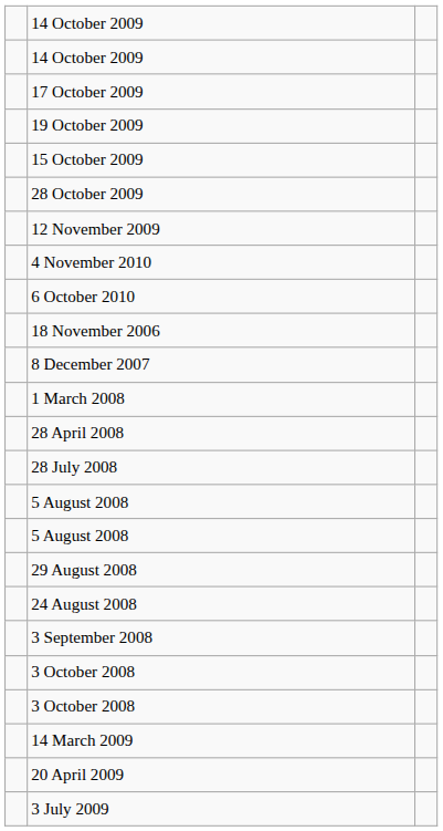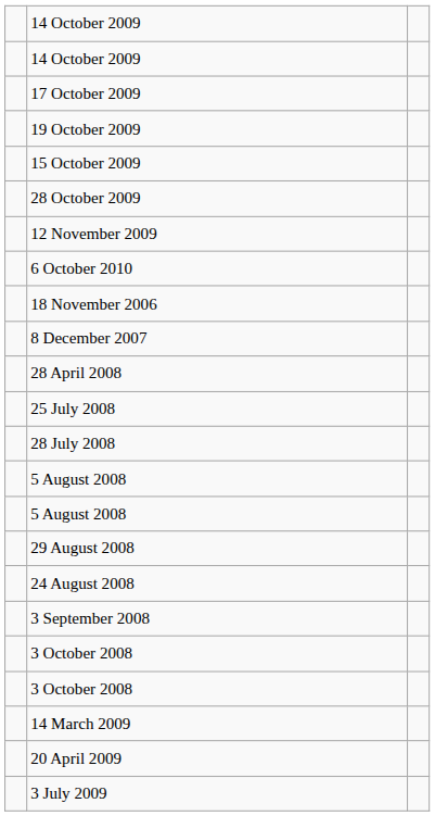- row: 4 November 2010
- row: 1 March 2008
+ row: 25 July 2008
